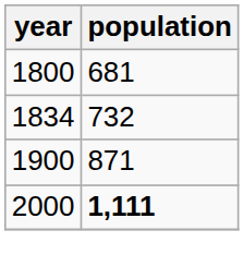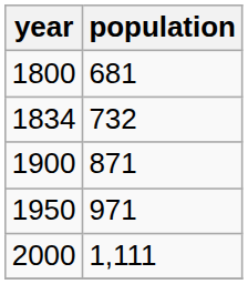+ row: 1950 | 971
2000 | population: bold -> normal
